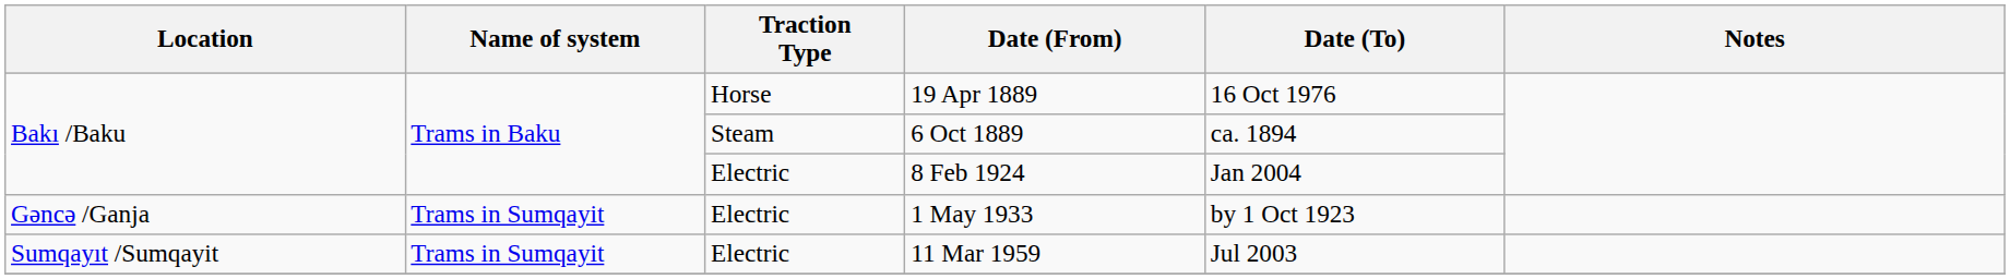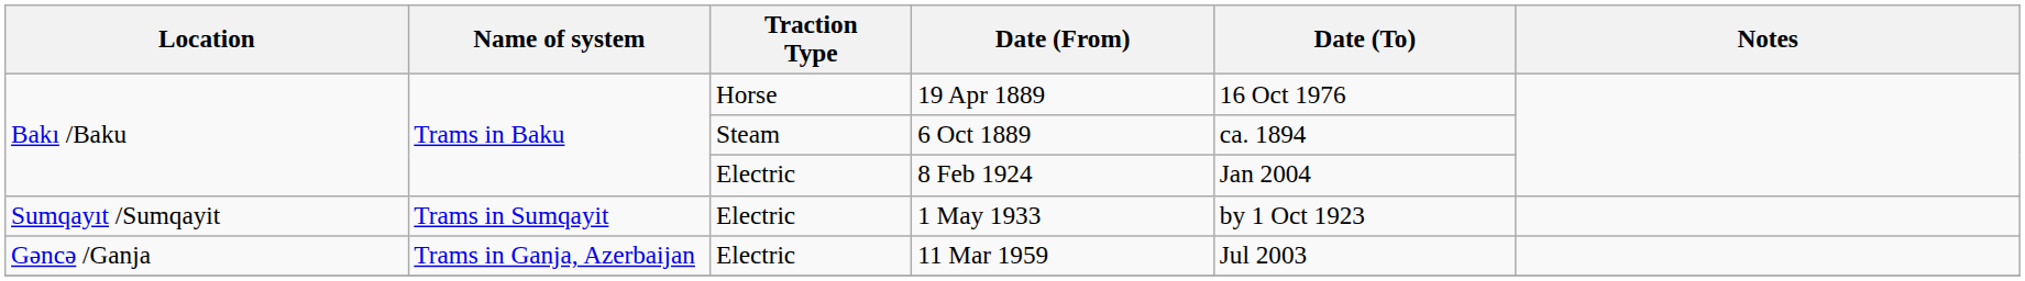1 May 1933 | Location: Gəncə /Ganja -> Sumqayıt /Sumqayit
11 Mar 1959 | Location: Sumqayıt /Sumqayit -> Gəncə /Ganja
11 Mar 1959 | Name of system: Trams in Sumqayit -> Trams in Ganja, Azerbaijan
